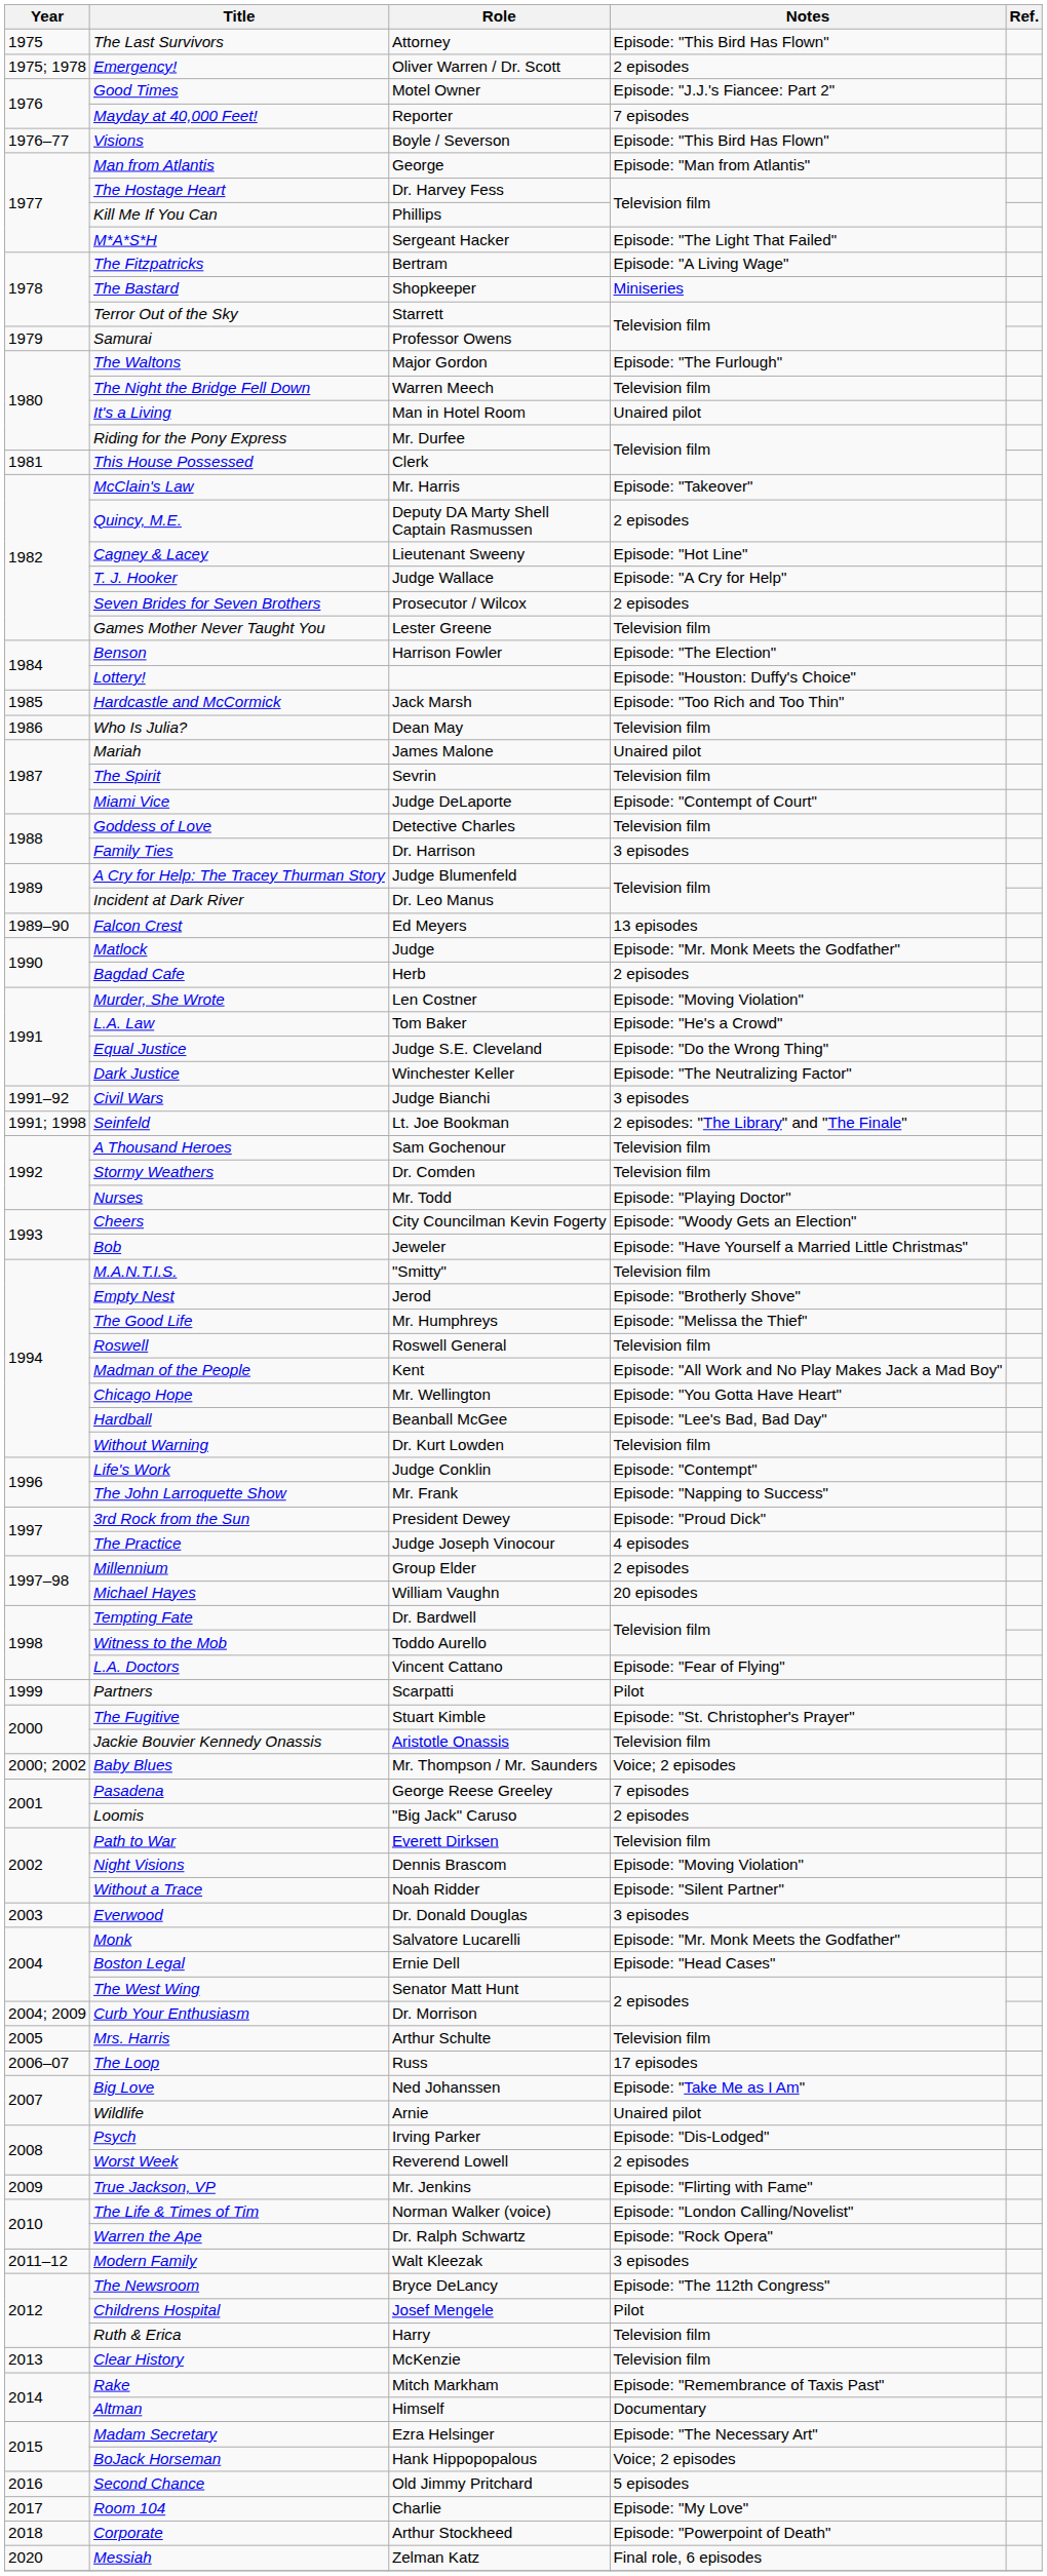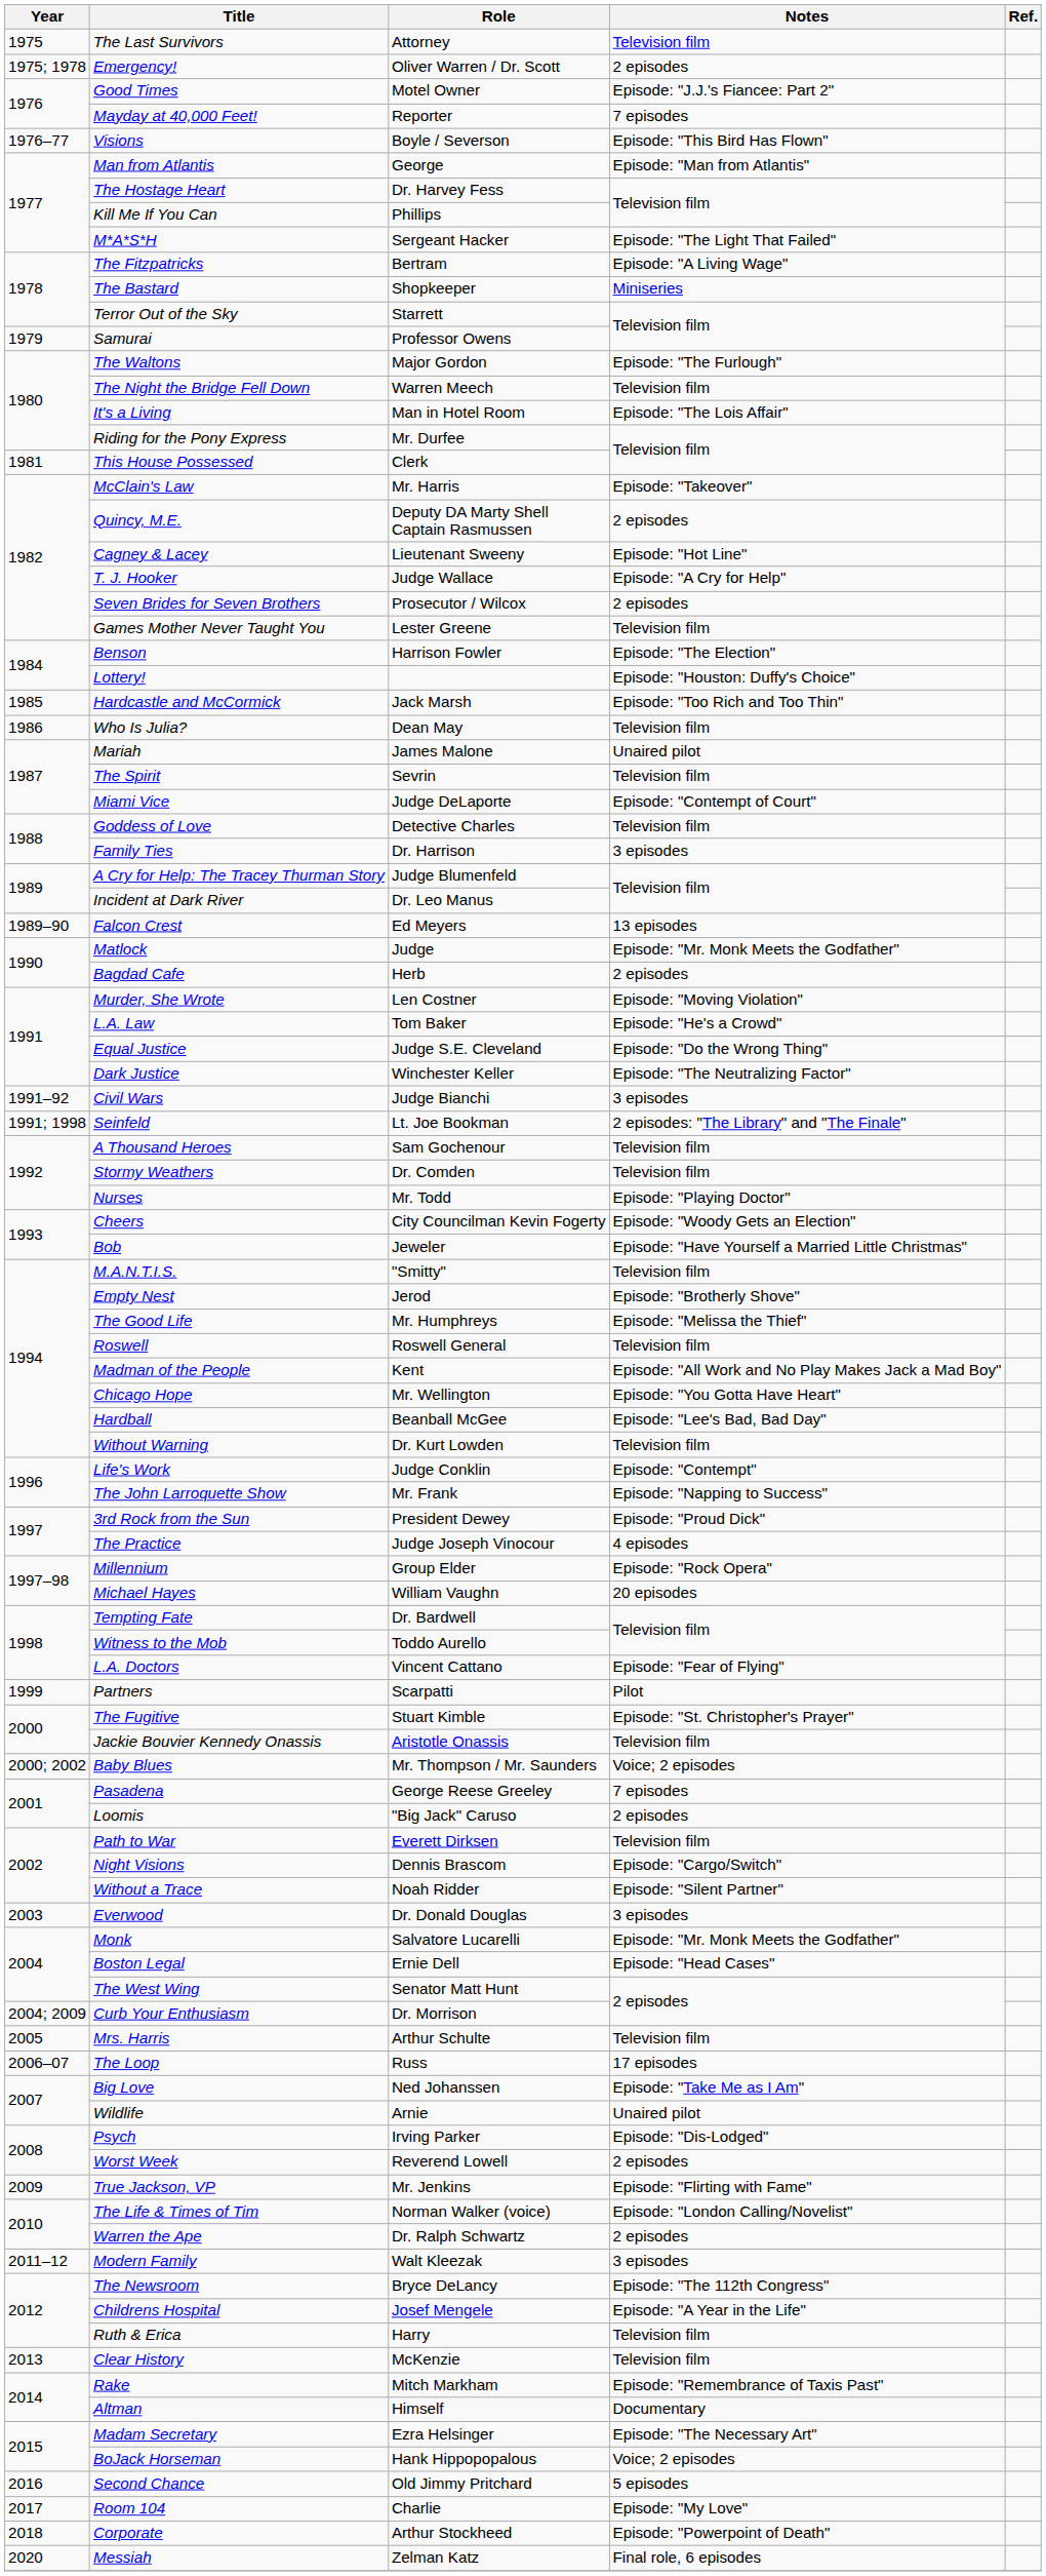The Last Survivors | Notes: Episode: "This Bird Has Flown" -> Television film
It's a Living | Notes: Unaired pilot -> Episode: "The Lois Affair"
Millennium | Notes: 2 episodes -> Episode: "Rock Opera"
Night Visions | Notes: Episode: "Moving Violation" -> Episode: "Cargo/Switch"
Warren the Ape | Notes: Episode: "Rock Opera" -> 2 episodes
Childrens Hospital | Notes: Pilot -> Episode: "A Year in the Life"
